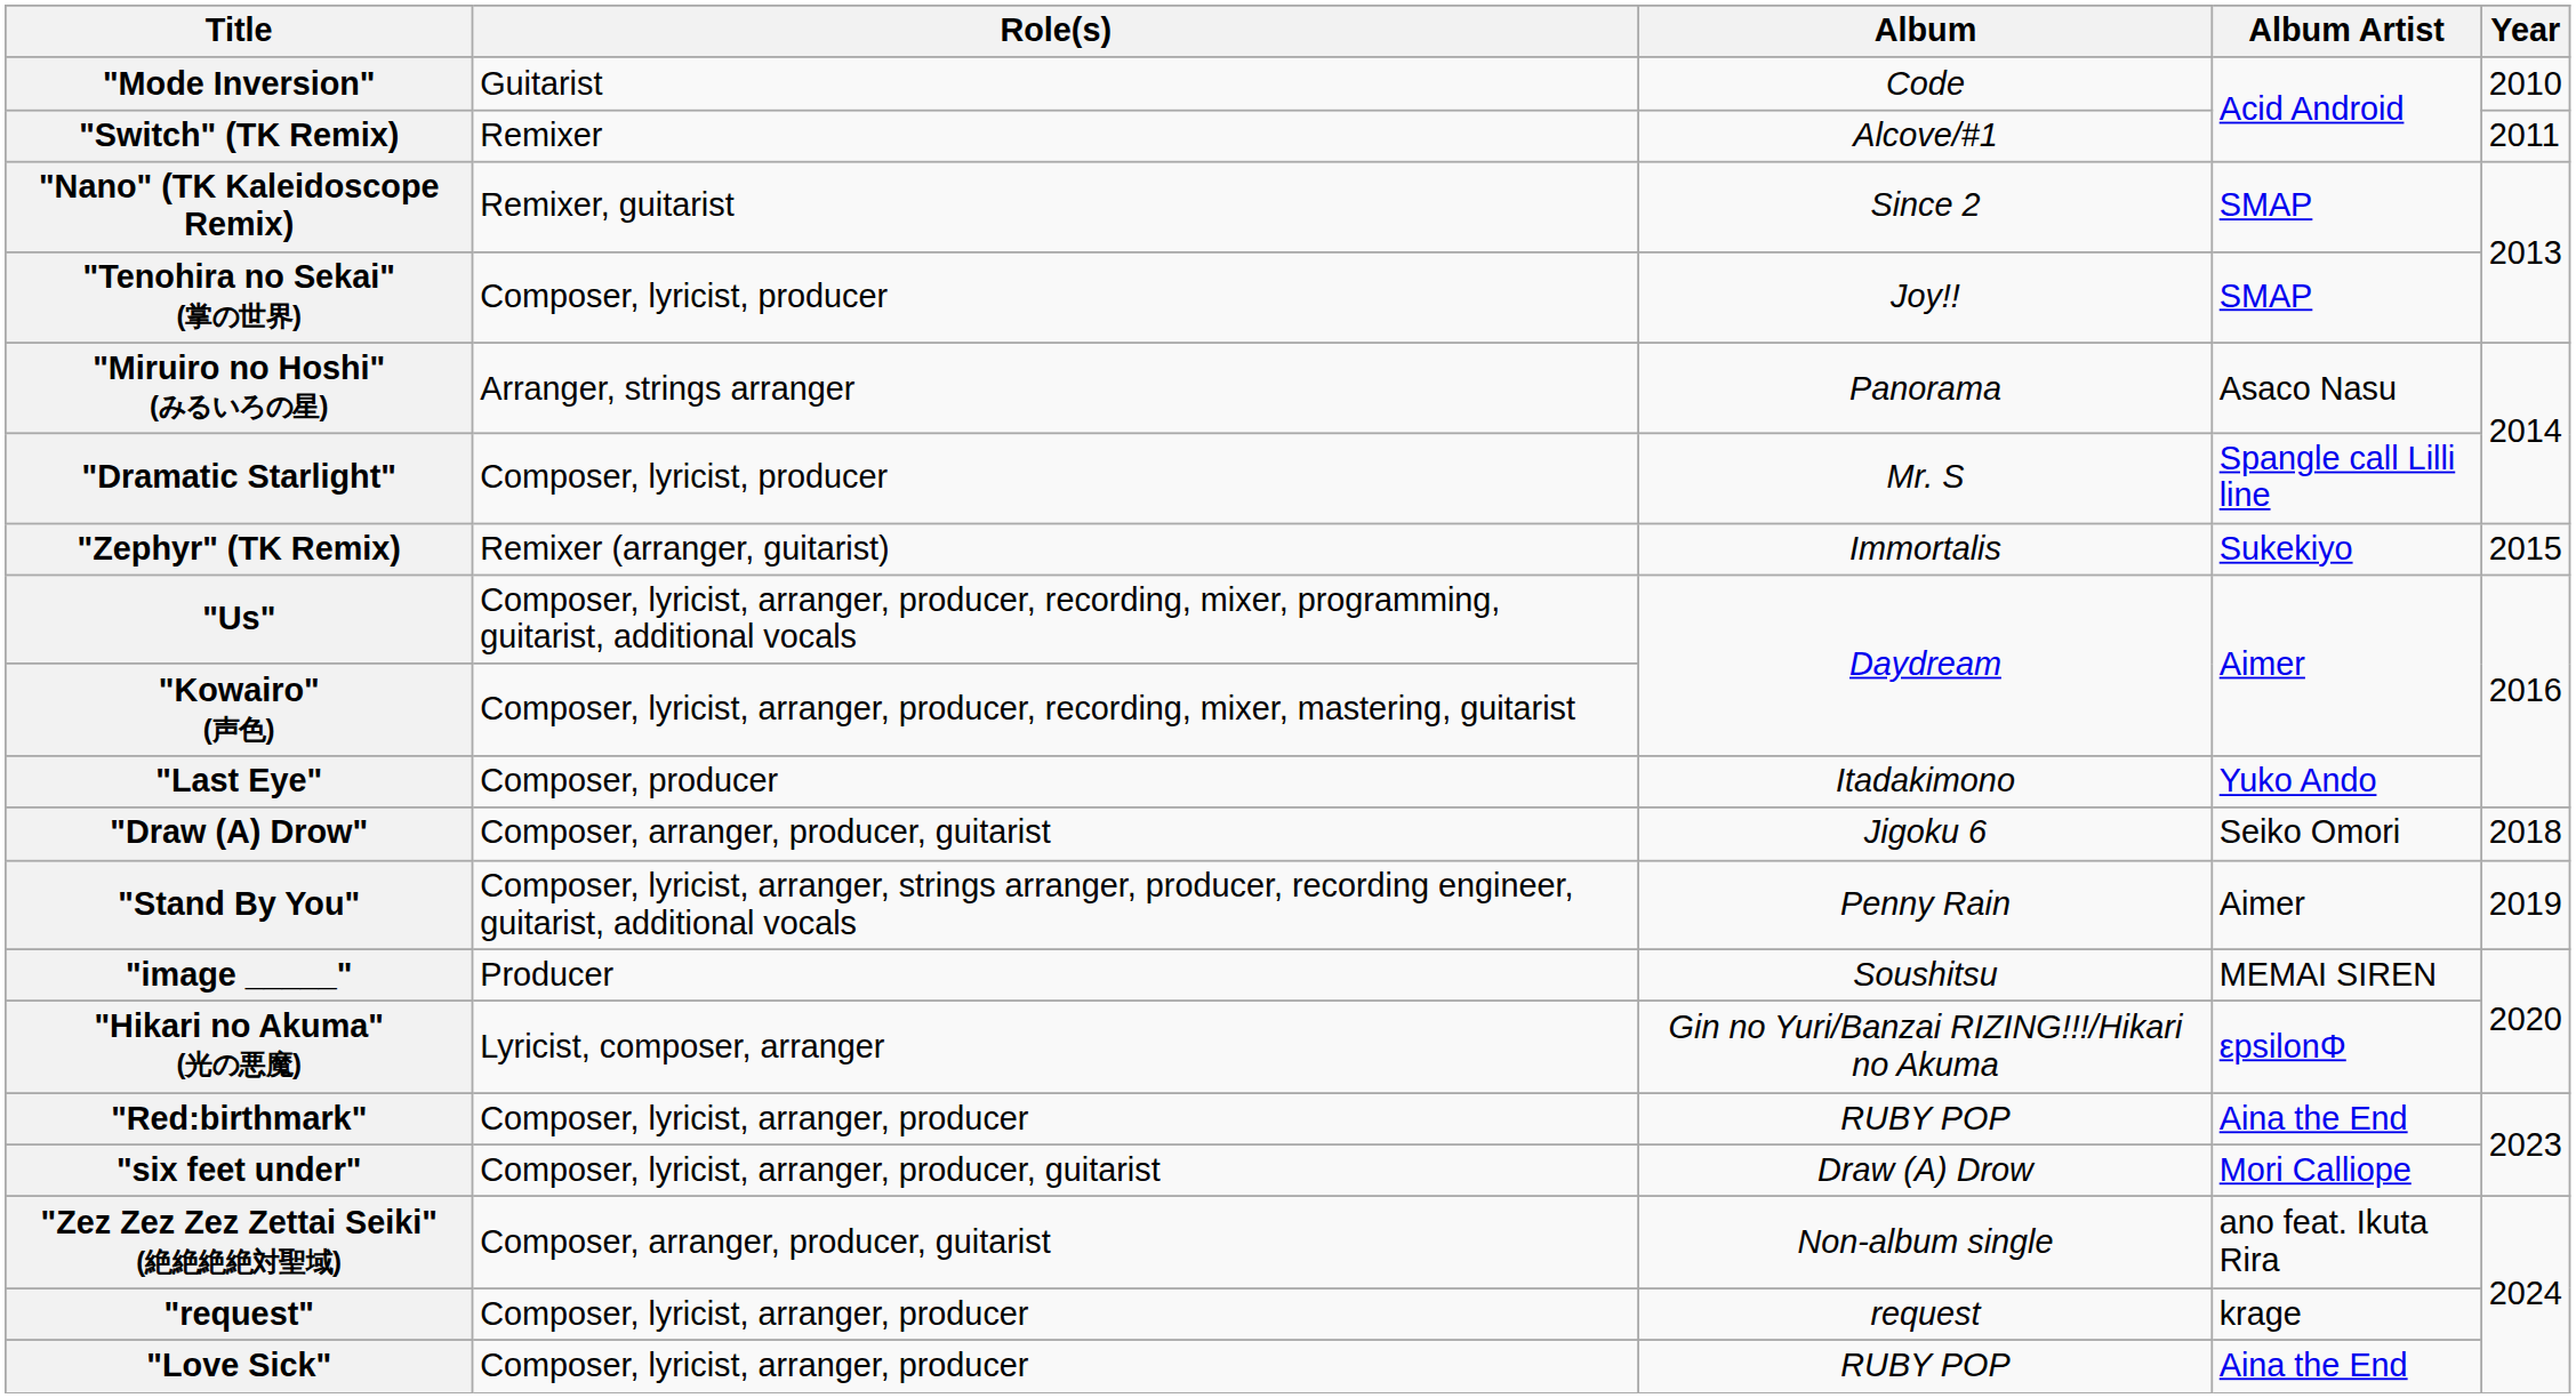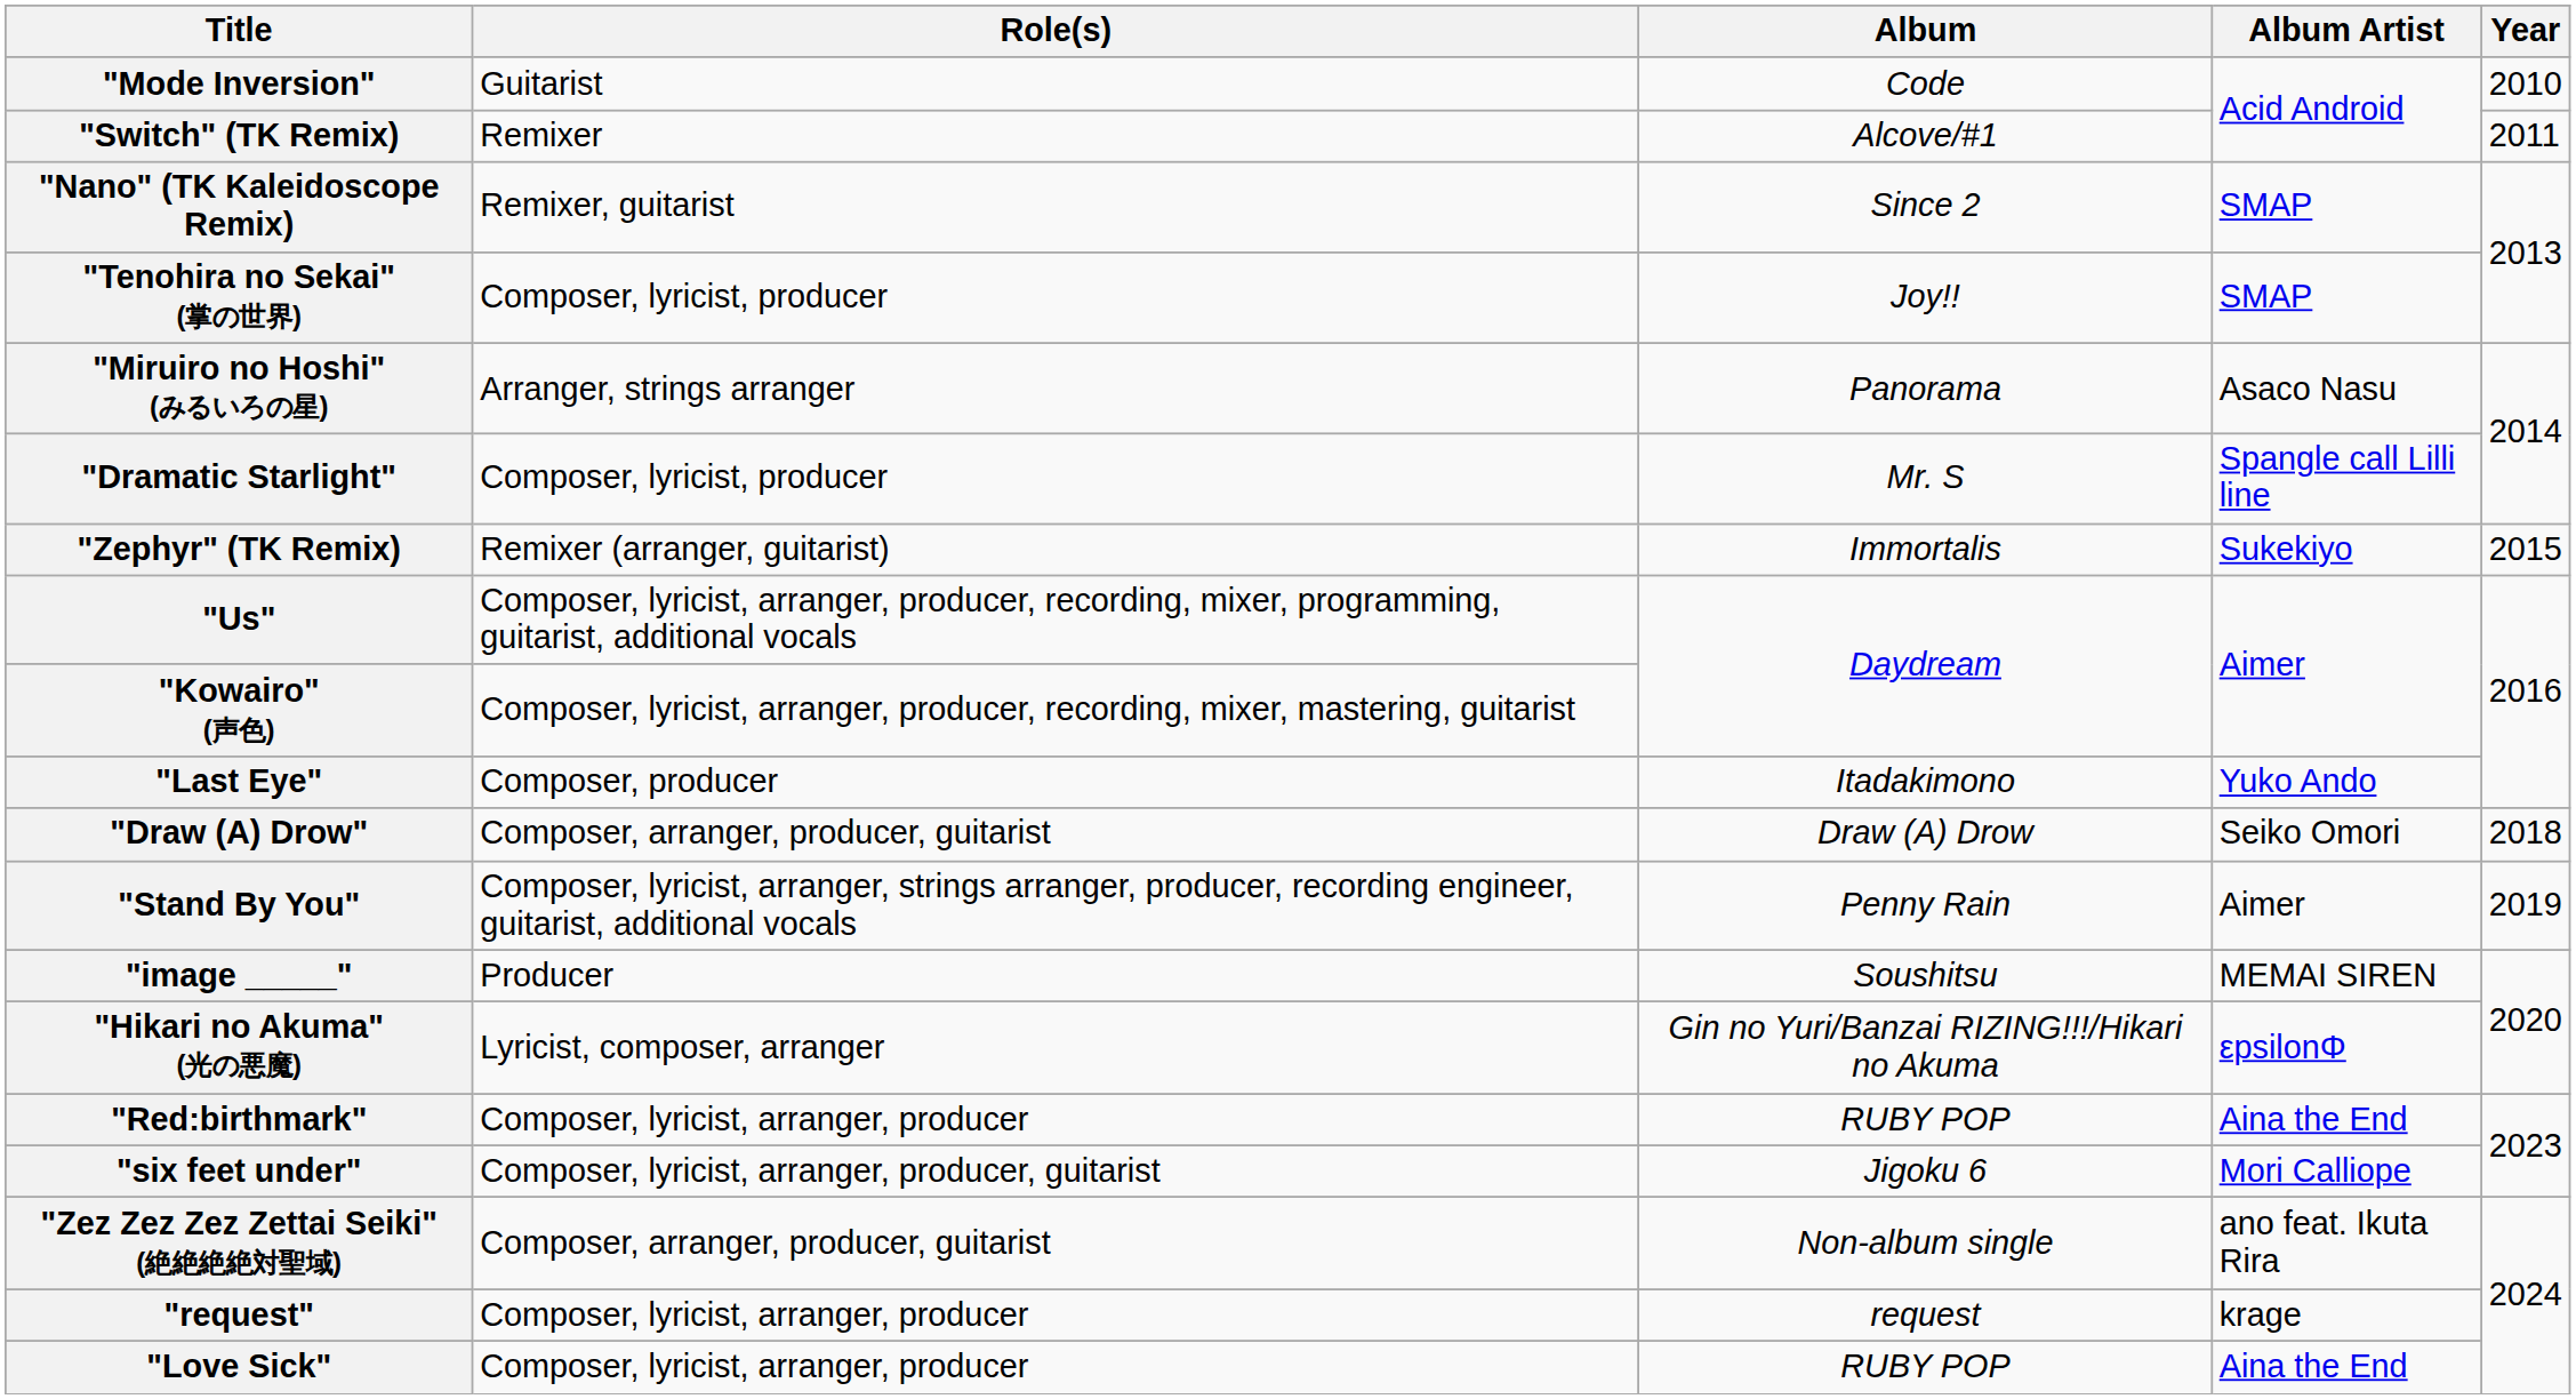"Draw (A) Drow" | Album: Jigoku 6 -> Draw (A) Drow
"six feet under" | Album: Draw (A) Drow -> Jigoku 6
